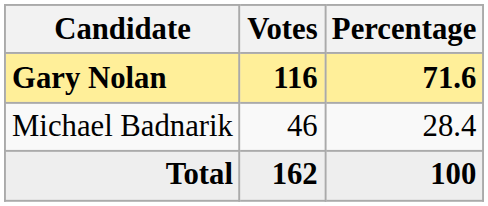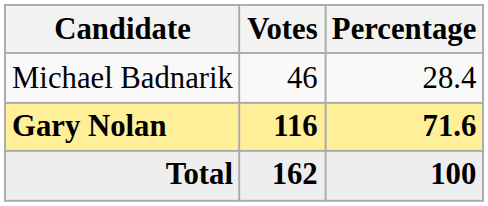rows swapped: Gary Nolan <-> Michael Badnarik
